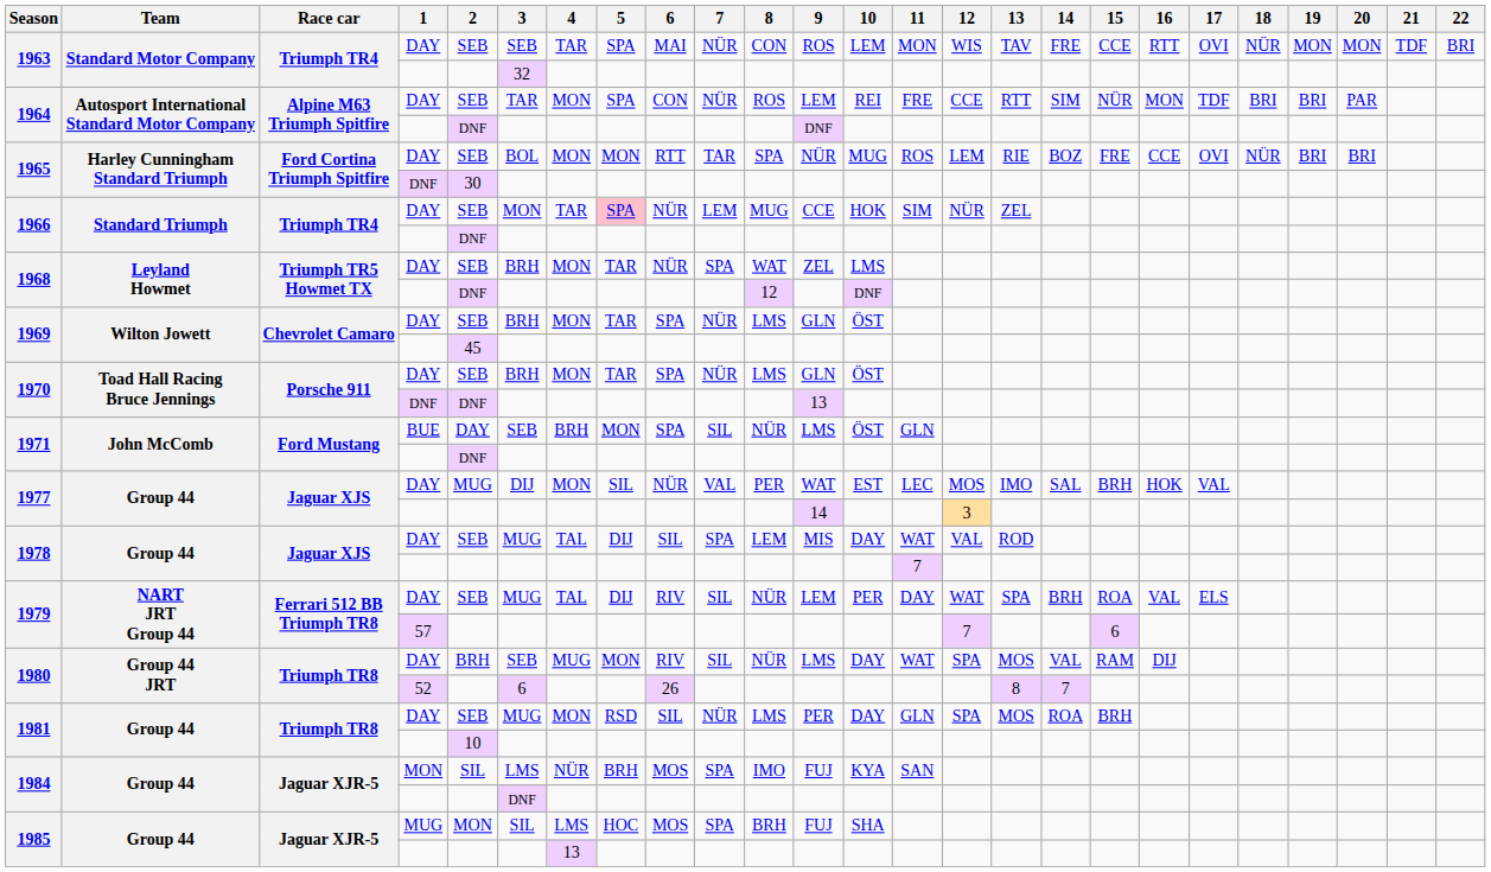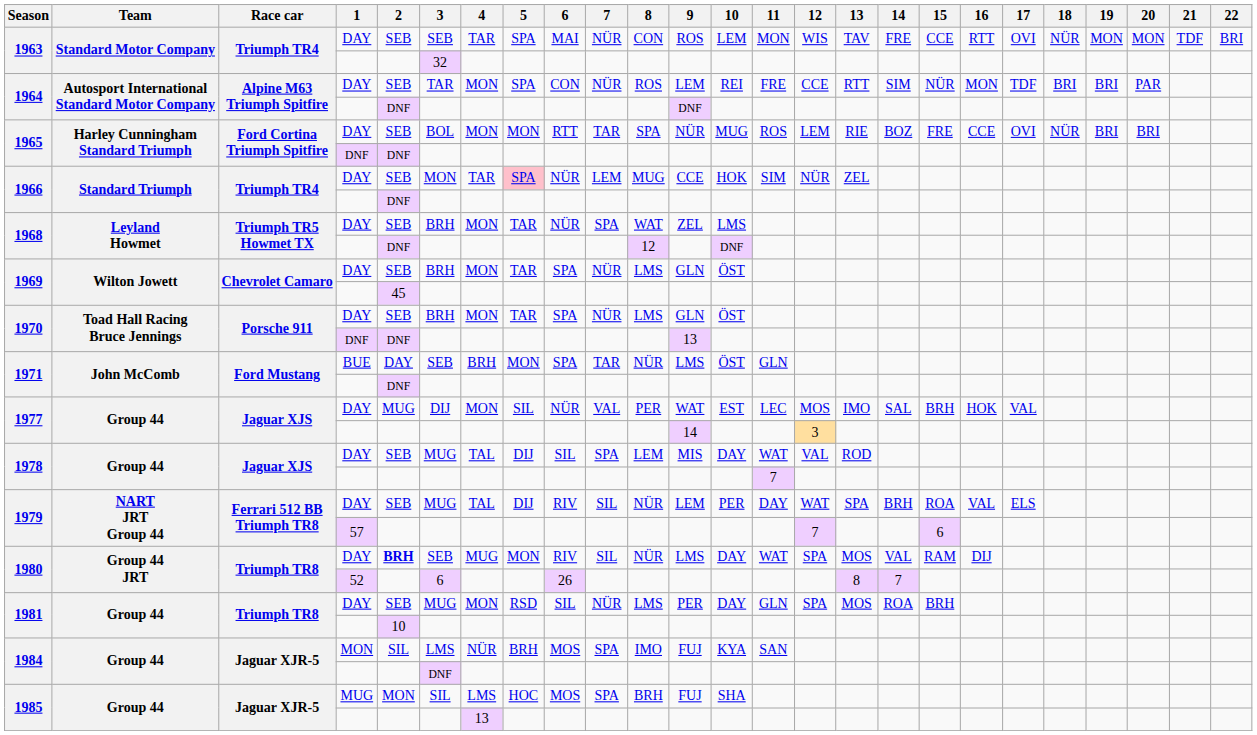1965 / DNF | 2: 30 -> DNF
1971 / BUE | 7: SIL -> TAR
1980 / DAY | 2: normal -> bold
